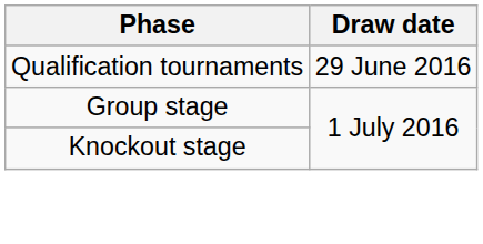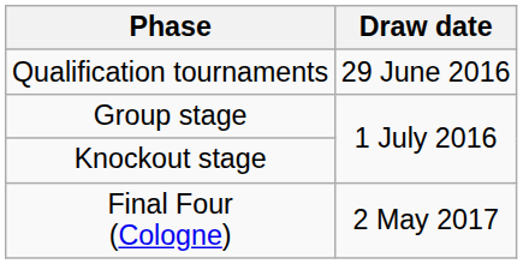+ row: Final Four (Cologne) | 2 May 2017
